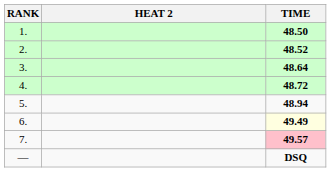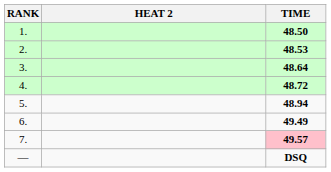2. | TIME: 48.52 -> 48.53
6. | TIME: lightyellow background -> no background
